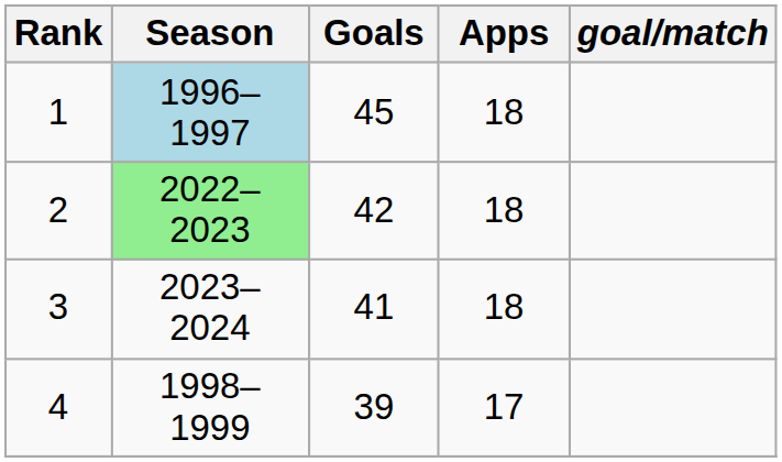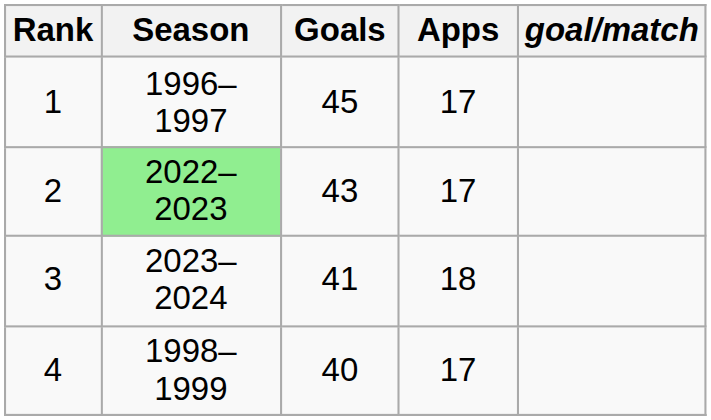1 | Season: lightblue background -> no background
1 | Apps: 18 -> 17
2 | Goals: 42 -> 43
2 | Apps: 18 -> 17
4 | Goals: 39 -> 40
